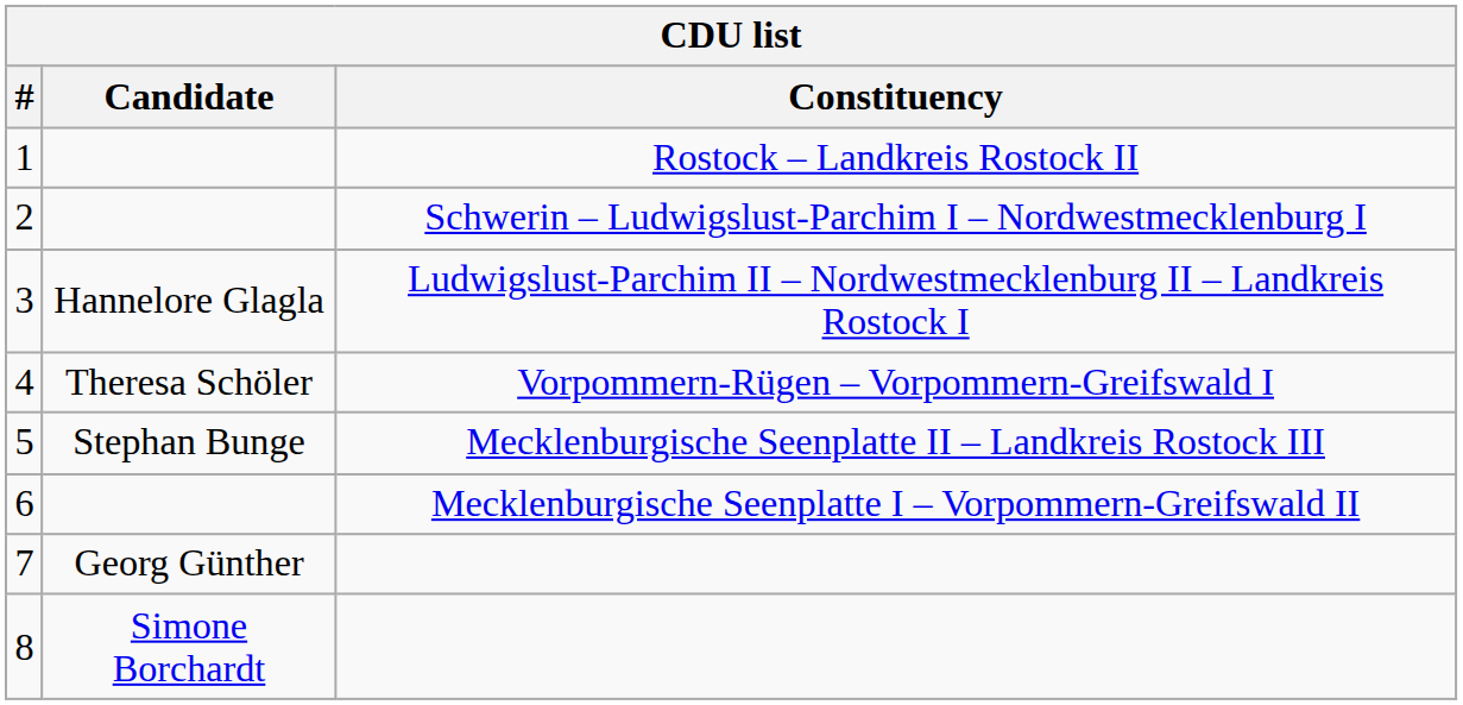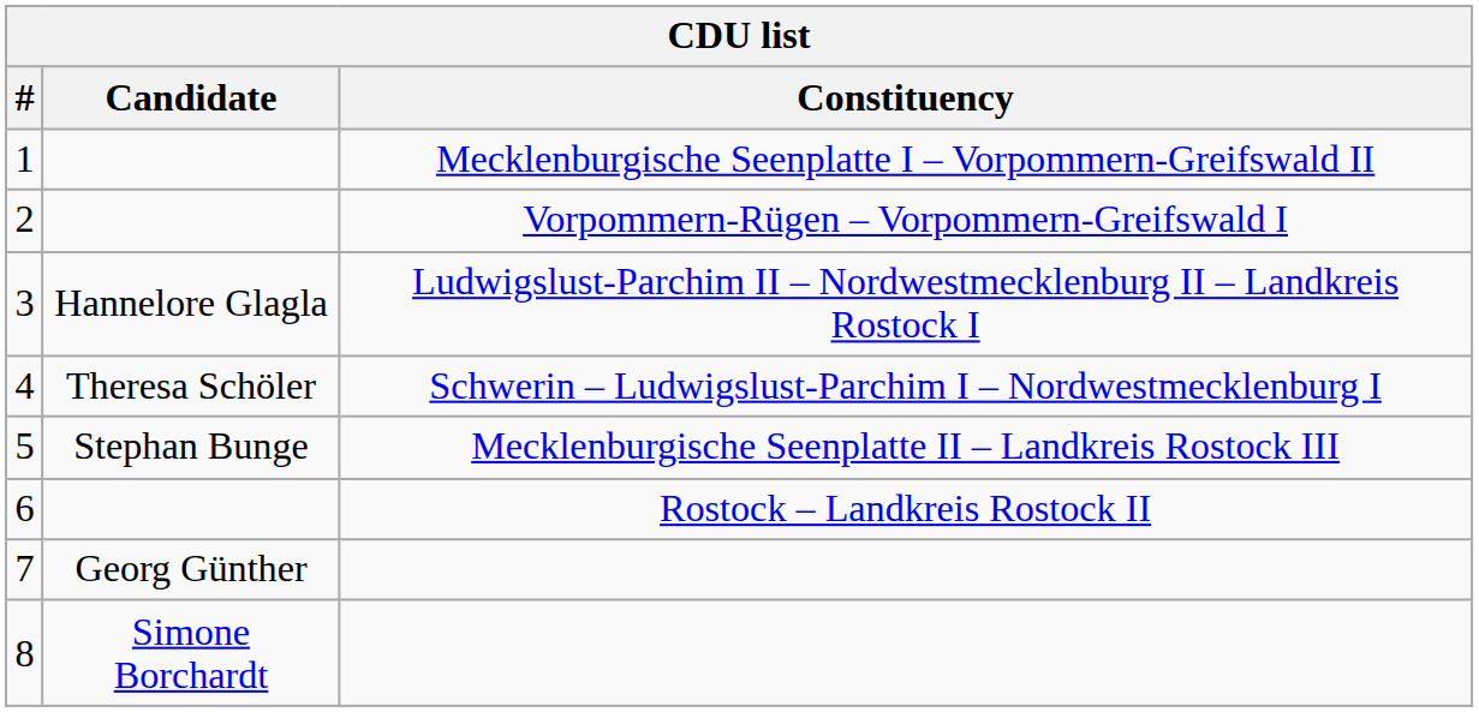1 | Constituency: Rostock – Landkreis Rostock II -> Mecklenburgische Seenplatte I – Vorpommern-Greifswald II
2 | Constituency: Schwerin – Ludwigslust-Parchim I – Nordwestmecklenburg I -> Vorpommern-Rügen – Vorpommern-Greifswald I
4 | Constituency: Vorpommern-Rügen – Vorpommern-Greifswald I -> Schwerin – Ludwigslust-Parchim I – Nordwestmecklenburg I
6 | Constituency: Mecklenburgische Seenplatte I – Vorpommern-Greifswald II -> Rostock – Landkreis Rostock II
